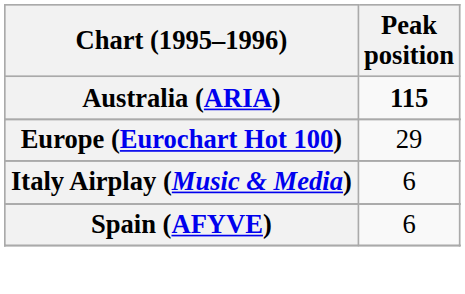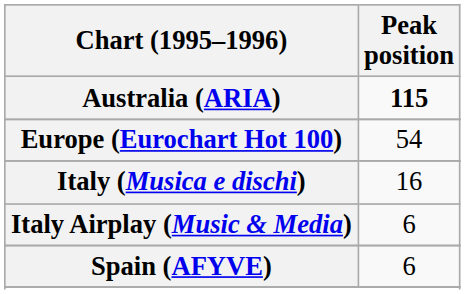Europe (Eurochart Hot 100) | Peak position: 29 -> 54
+ row: Italy (Musica e dischi) | 16
